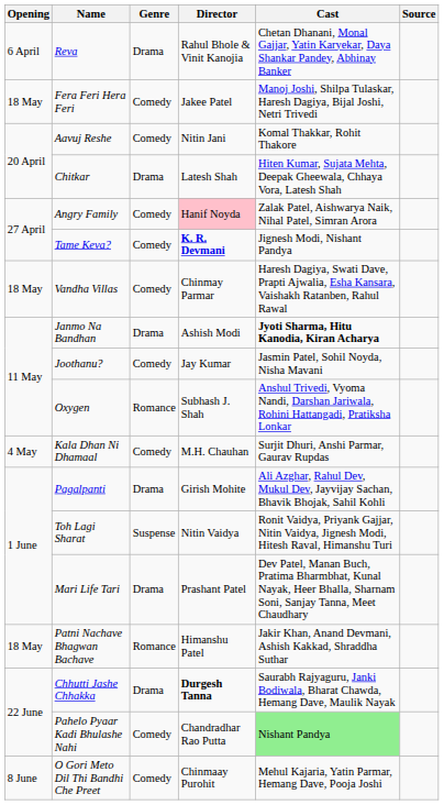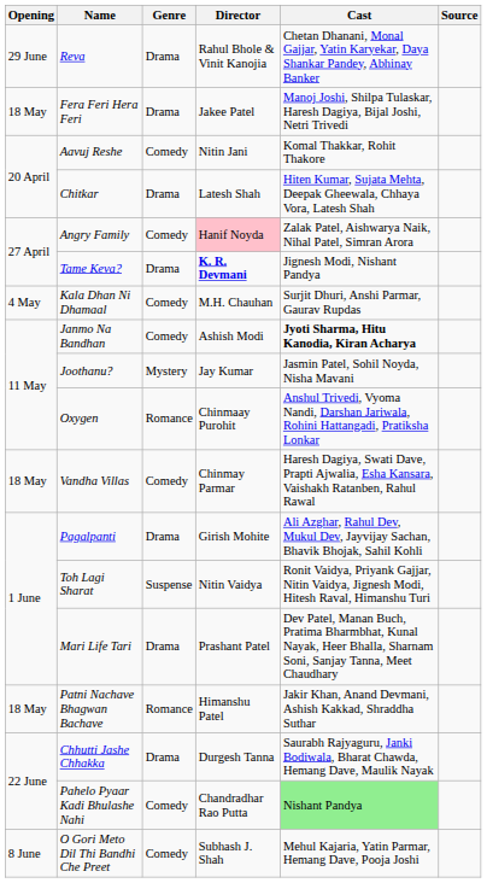Reva | Opening: 6 April -> 29 June
Fera Feri Hera Feri | Genre: Comedy -> Drama
Tame Keva? | Genre: Comedy -> Drama
rows swapped: Kala Dhan Ni Dhamaal <-> Vandha Villas
Janmo Na Bandhan | Genre: Drama -> Comedy
Joothanu? | Genre: Comedy -> Mystery
Oxygen | Director: Subhash J. Shah -> Chinmaay Purohit
Chhutti Jashe Chhakka | Director: bold -> normal
O Gori Meto Dil Thi Bandhi Che Preet | Director: Chinmaay Purohit -> Subhash J. Shah
